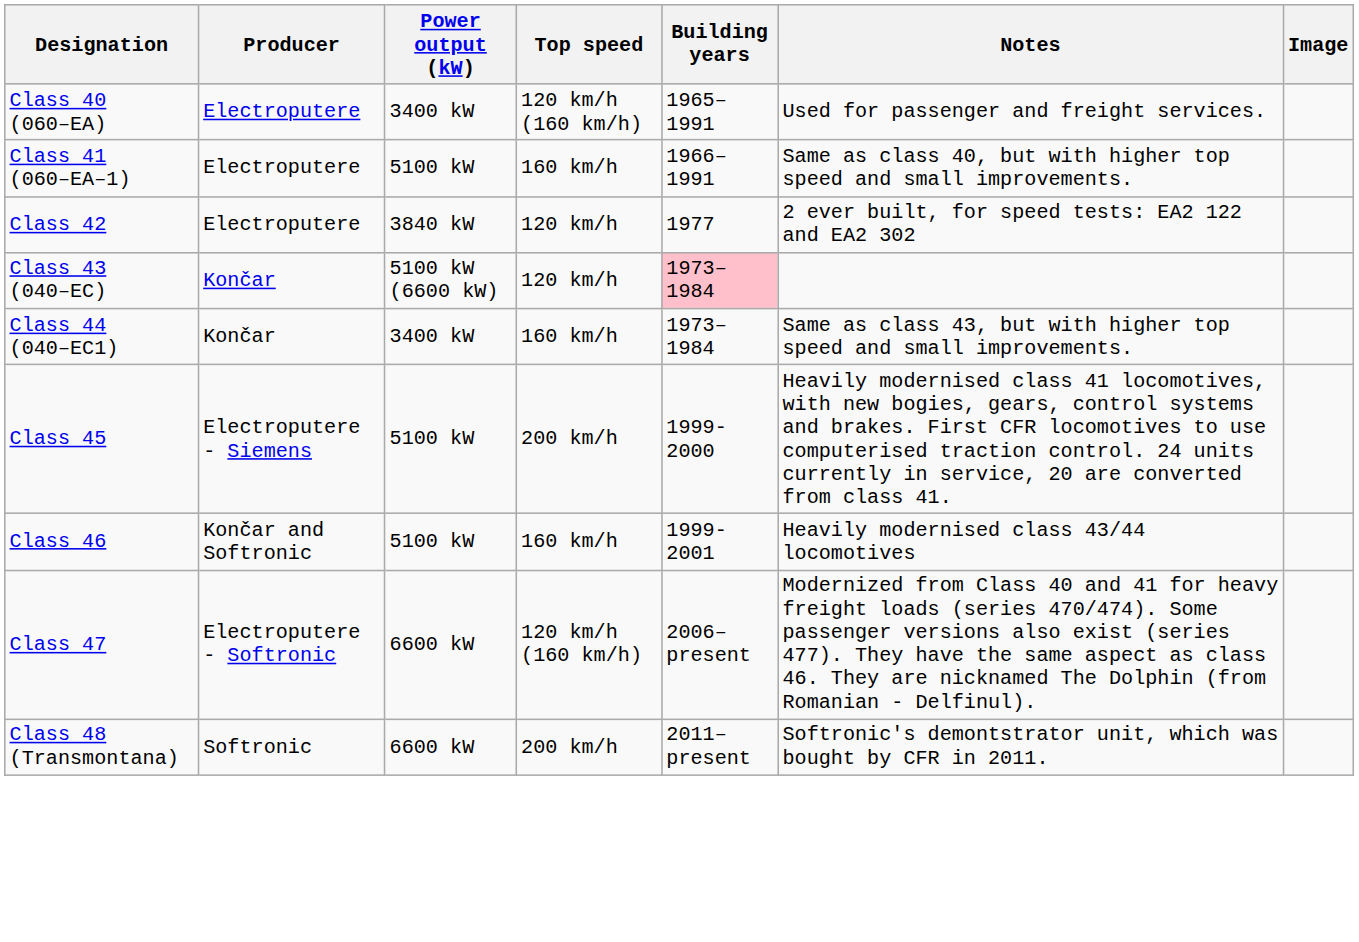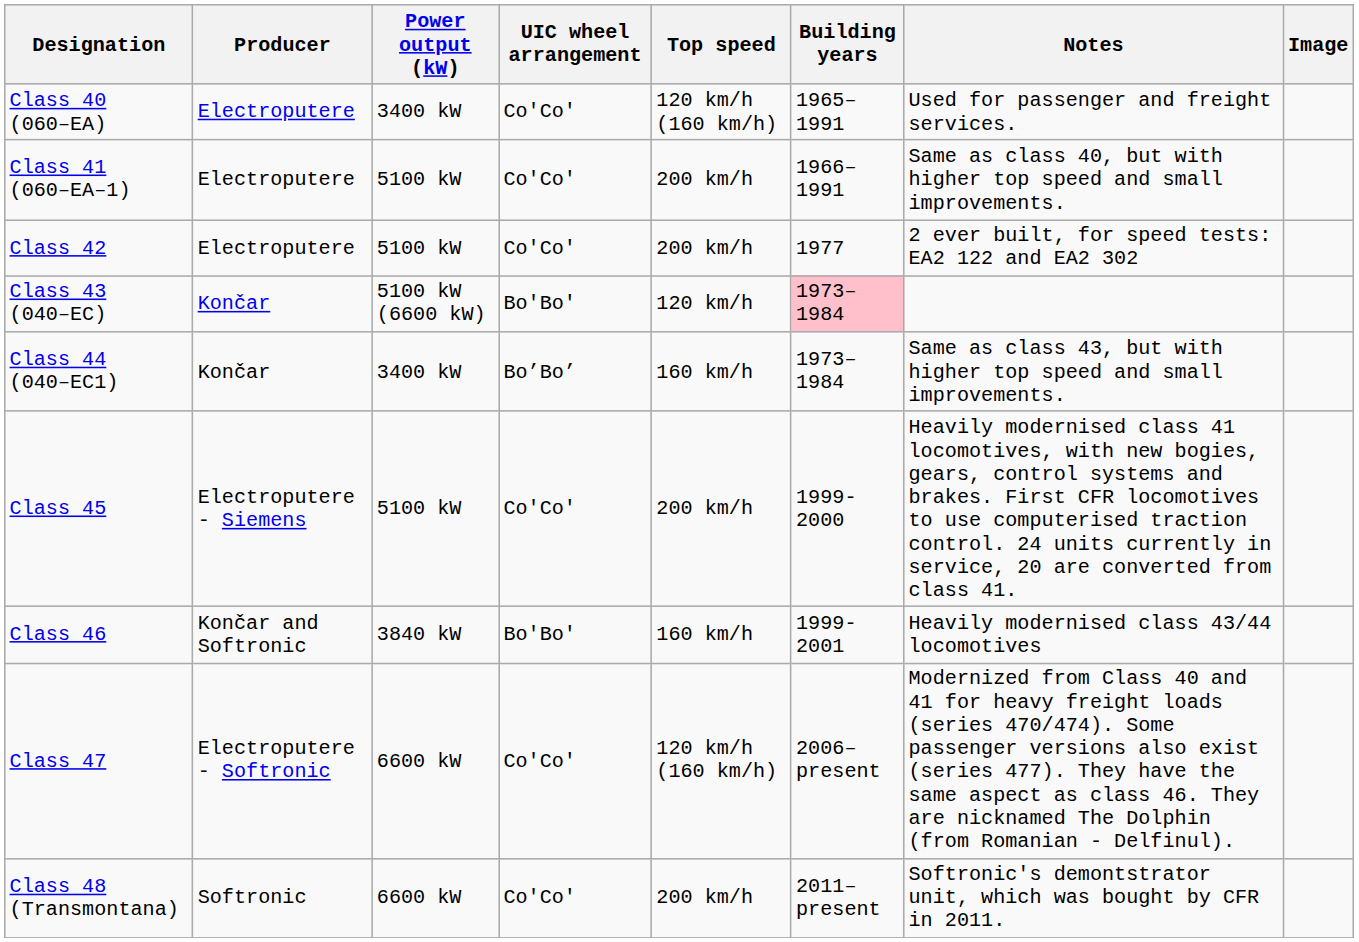+ column: UIC wheel arrangement | Co'Co' | Co'Co' | Co'Co' | Bo'Bo' | Bo’Bo’ | Co'Co' | Bo'Bo' | Co'Co' | Co'Co'
Class 41 (060–EA–1) | Top speed: 160 km/h -> 200 km/h
Class 42 | Power output (kW): 3840 kW -> 5100 kW
Class 42 | Top speed: 120 km/h -> 200 km/h
Class 46 | Power output (kW): 5100 kW -> 3840 kW
